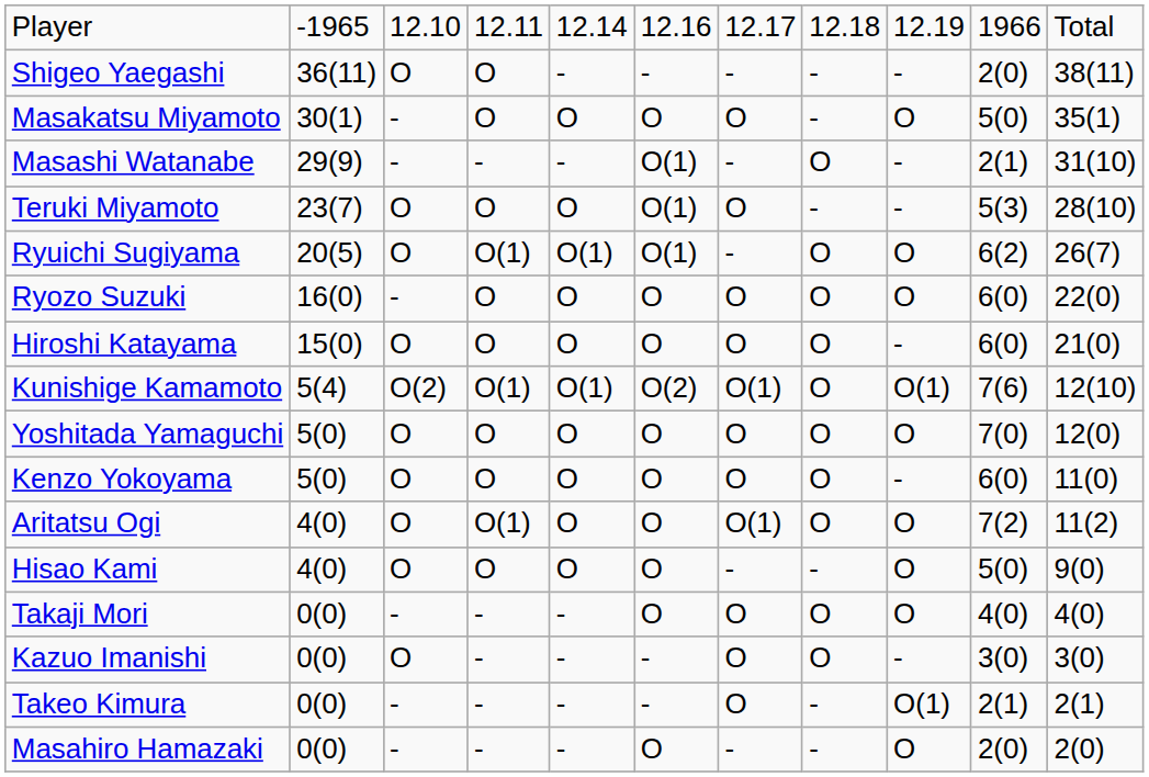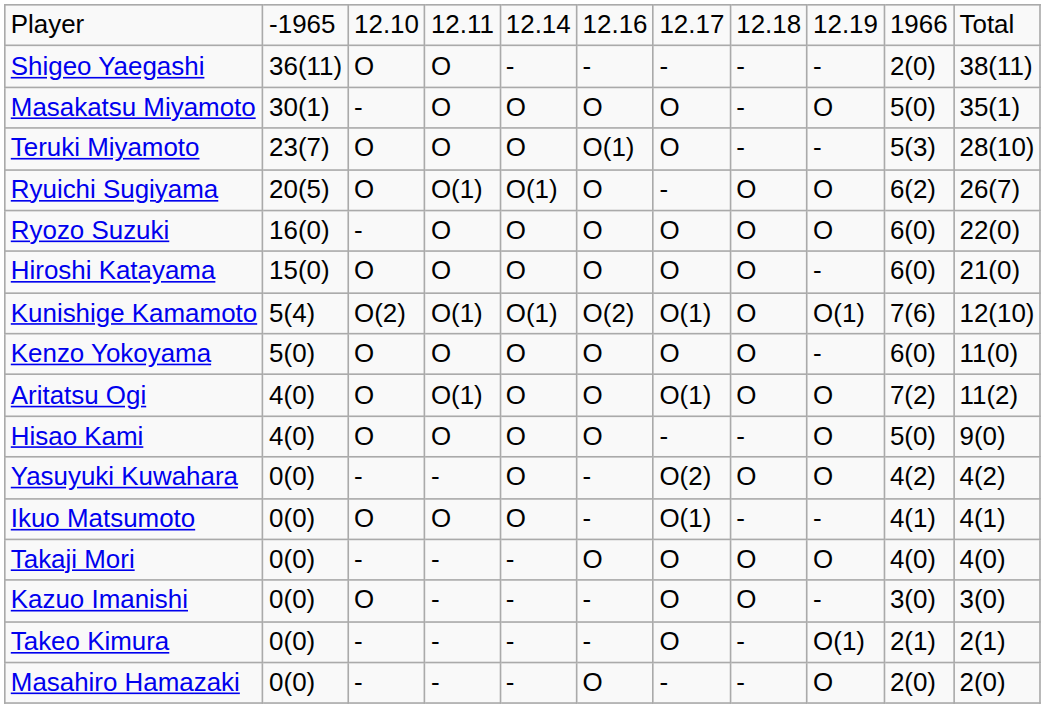- row: Masashi Watanabe | 29(9) | - | - | - | O(1) | - | O | - | 2(1) | 31(10)
Ryuichi Sugiyama | column 6: O(1) -> O
- row: Yoshitada Yamaguchi | 5(0) | O | O | O | O | O | O | O | 7(0) | 12(0)
+ row: Yasuyuki Kuwahara | 0(0) | - | - | O | - | O(2) | O | O | 4(2) | 4(2)
+ row: Ikuo Matsumoto | 0(0) | O | O | O | - | O(1) | - | - | 4(1) | 4(1)
